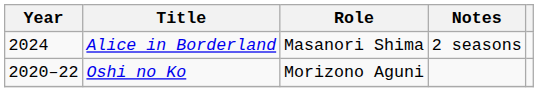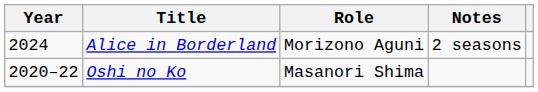Alice in Borderland | Role: Masanori Shima -> Morizono Aguni
Oshi no Ko | Role: Morizono Aguni -> Masanori Shima
